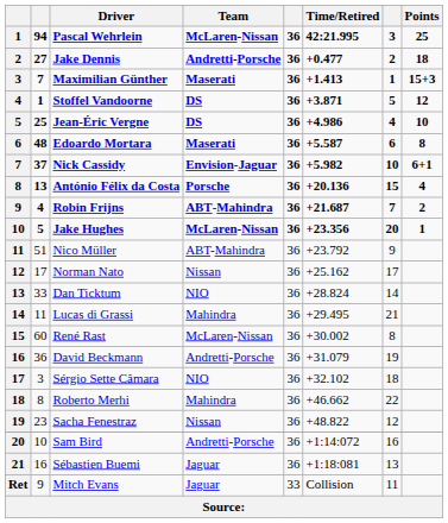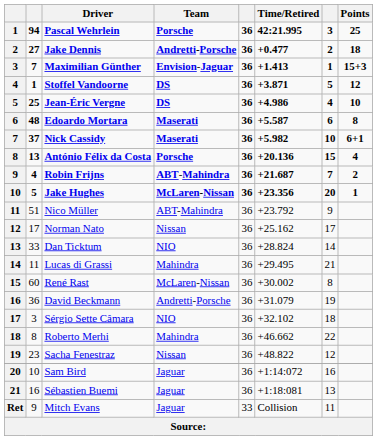Pascal Wehrlein | Team: McLaren-Nissan -> Porsche
Maximilian Günther | Team: Maserati -> Envision-Jaguar
Nick Cassidy | Team: Envision-Jaguar -> Maserati
Sam Bird | Team: Andretti-Porsche -> Jaguar
